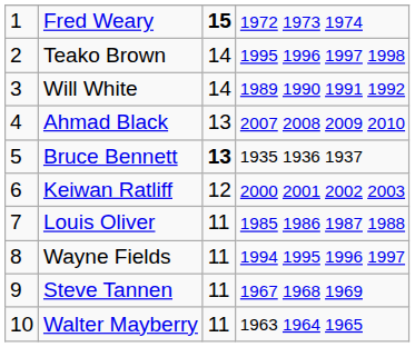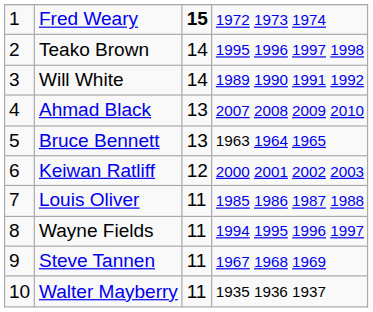Bruce Bennett | column 3: bold -> normal
Bruce Bennett | column 4: 1935 1936 1937 -> 1963 1964 1965
Walter Mayberry | column 4: 1963 1964 1965 -> 1935 1936 1937
